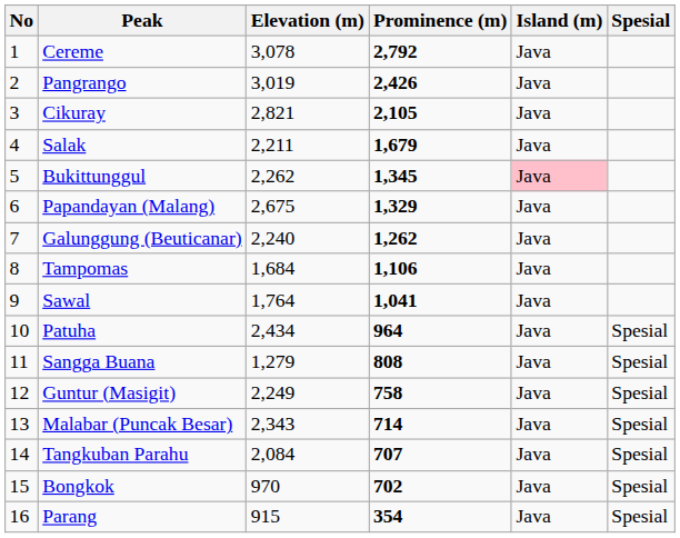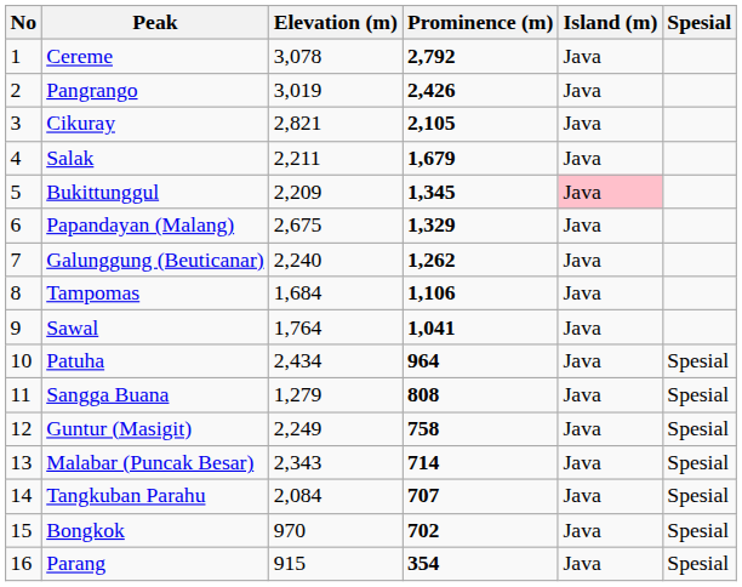Bukittunggul | Elevation (m): 2,262 -> 2,209
